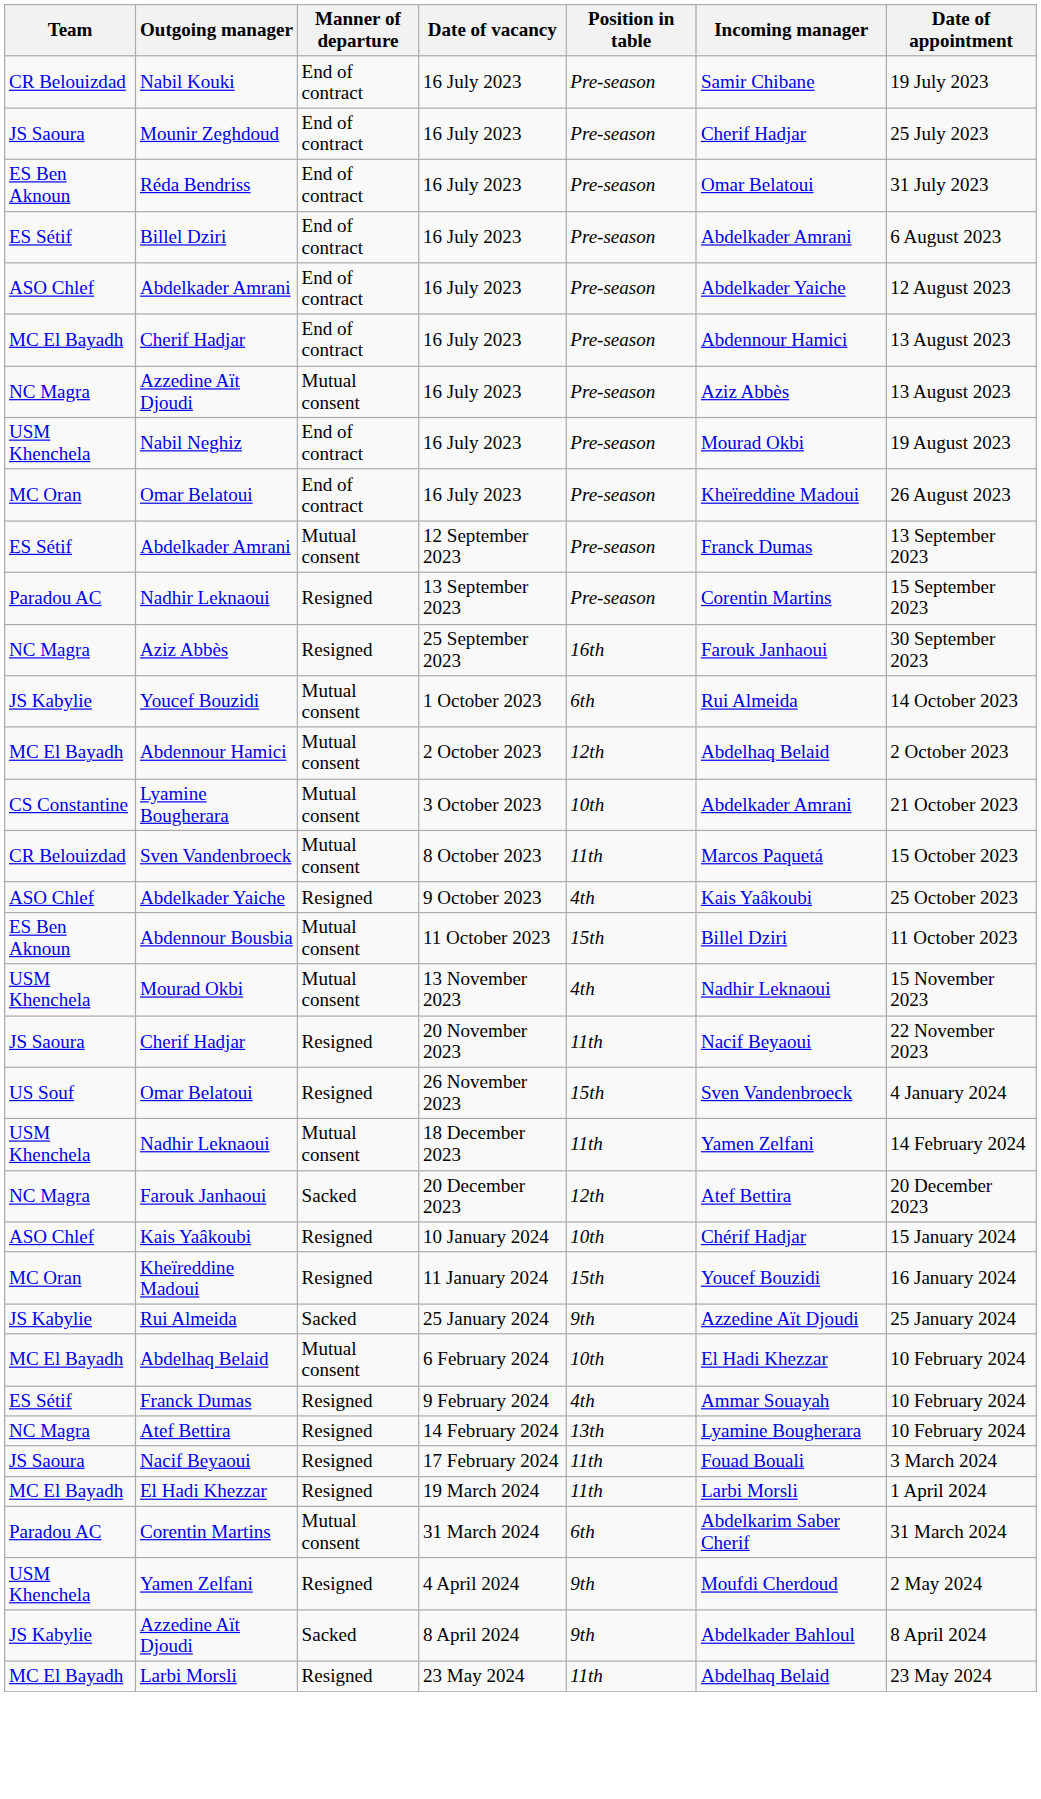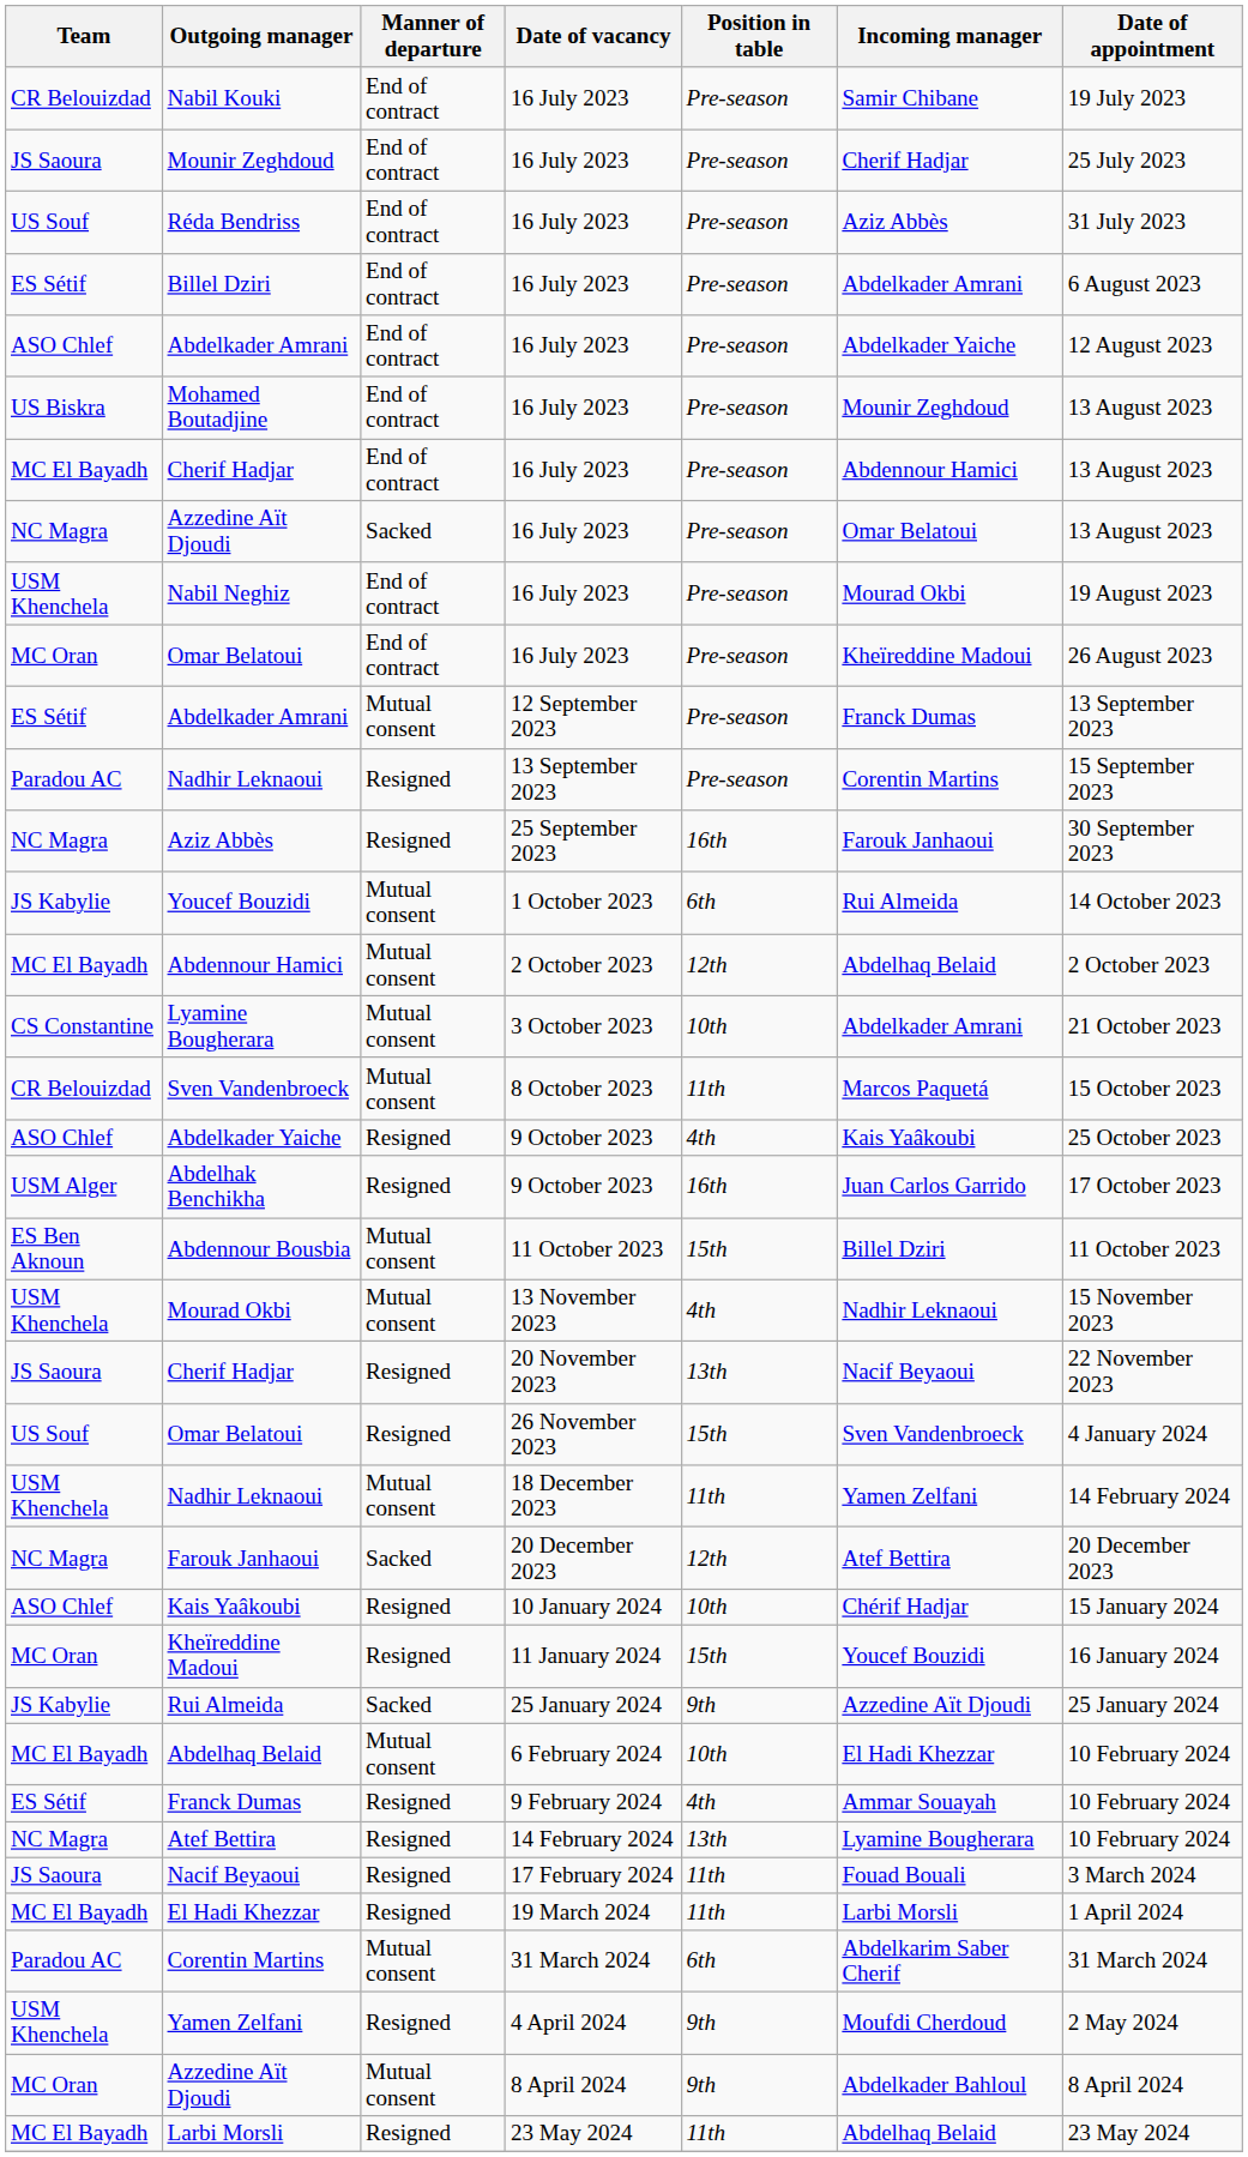Réda Bendriss | Team: ES Ben Aknoun -> US Souf
Réda Bendriss | Incoming manager: Omar Belatoui -> Aziz Abbès
+ row: US Biskra | Mohamed Boutadjine | End of contract | 16 July 2023 | Pre-season | Mounir Zeghdoud | 13 August 2023
Azzedine Aït Djoudi / 16 July 2023 | Manner of departure: Mutual consent -> Sacked
Azzedine Aït Djoudi / 16 July 2023 | Incoming manager: Aziz Abbès -> Omar Belatoui
+ row: USM Alger | Abdelhak Benchikha | Resigned | 9 October 2023 | 16th | Juan Carlos Garrido | 17 October 2023
Cherif Hadjar / 20 November 2023 | Position in table: 11th -> 13th
Azzedine Aït Djoudi / 8 April 2024 | Team: JS Kabylie -> MC Oran
Azzedine Aït Djoudi / 8 April 2024 | Manner of departure: Sacked -> Mutual consent
